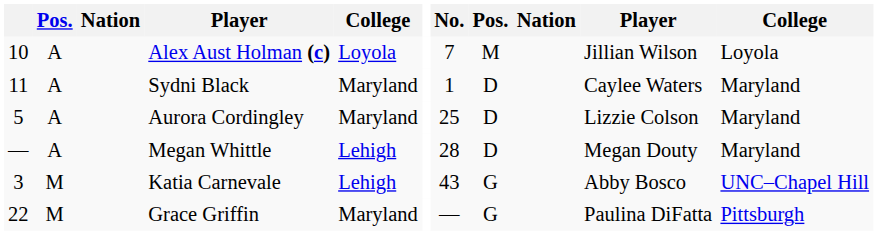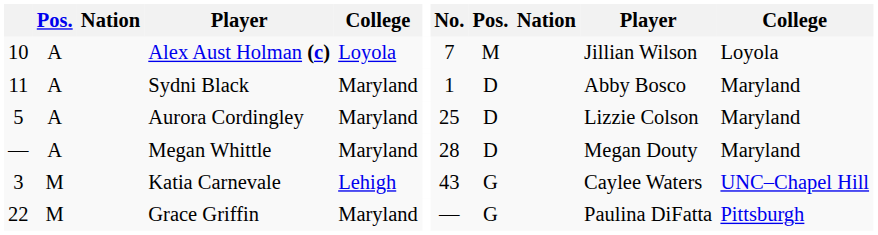Sydni Black | column 10: Caylee Waters -> Abby Bosco
Megan Whittle | column 5: Lehigh -> Maryland
Katia Carnevale | column 10: Abby Bosco -> Caylee Waters
